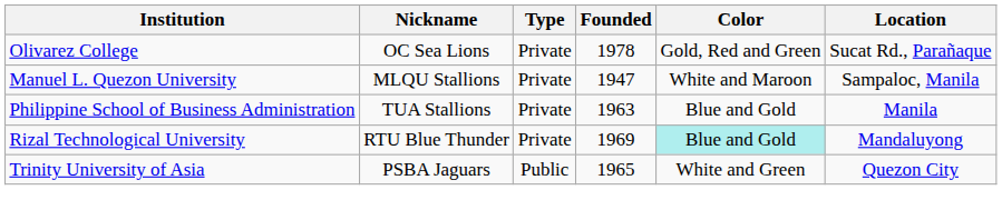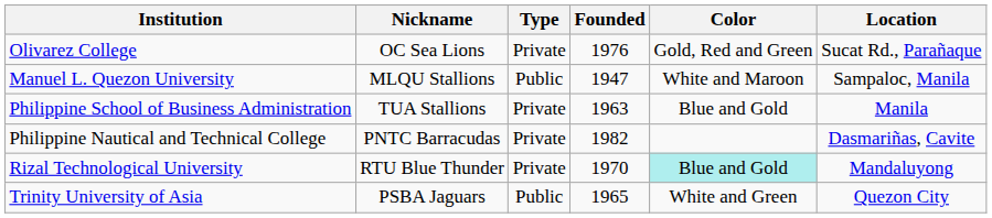Olivarez College | Founded: 1978 -> 1976
Manuel L. Quezon University | Type: Private -> Public
+ row: Philippine Nautical and Technical College | PNTC Barracudas | Private | 1982 | Dasmariñas, Cavite
Rizal Technological University | Founded: 1969 -> 1970
